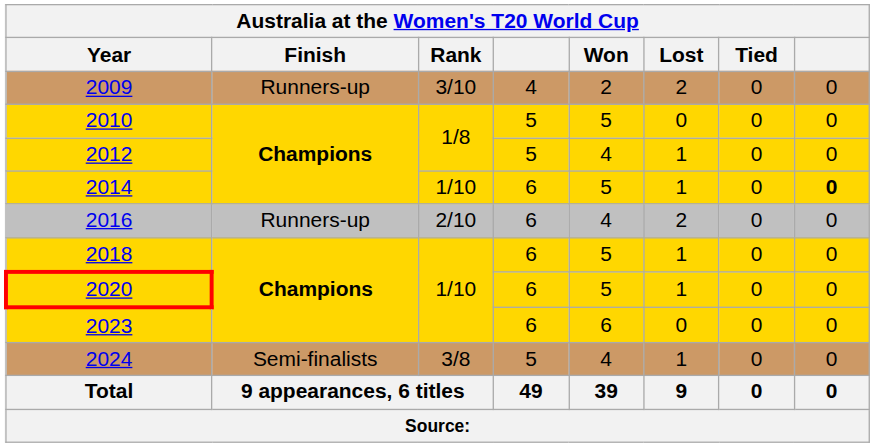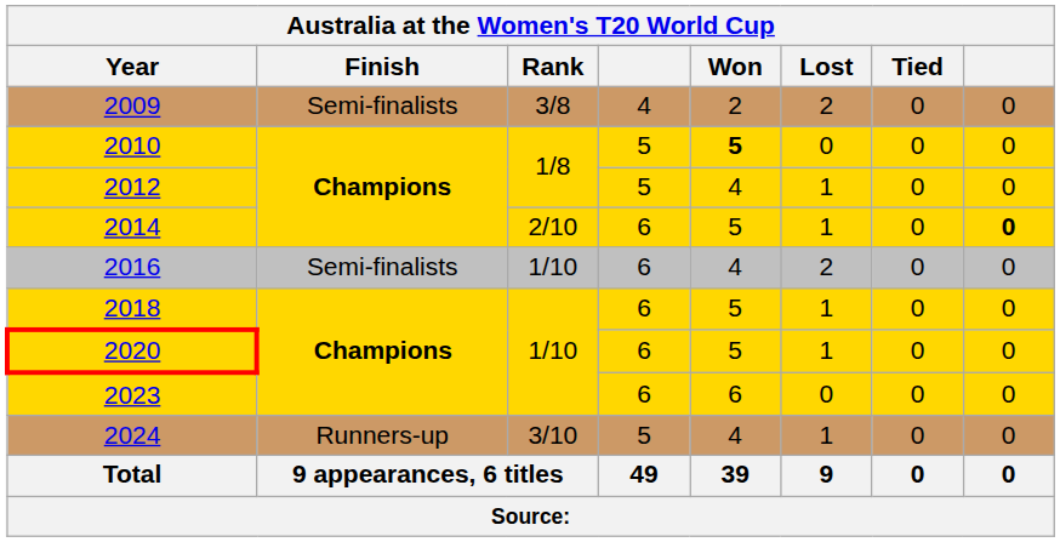2009 | Finish: Runners-up -> Semi-finalists
2009 | Rank: 3/10 -> 3/8
2010 | Won: normal -> bold
2014 | Rank: 1/10 -> 2/10
2016 | Finish: Runners-up -> Semi-finalists
2016 | Rank: 2/10 -> 1/10
2024 | Finish: Semi-finalists -> Runners-up
2024 | Rank: 3/8 -> 3/10
